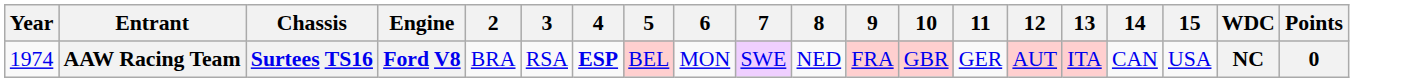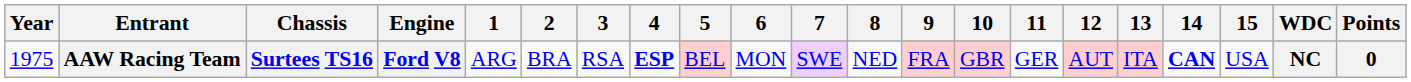+ column: 1 | ARG
AAW Racing Team | Year: 1974 -> 1975
AAW Racing Team | 14: normal -> bold
